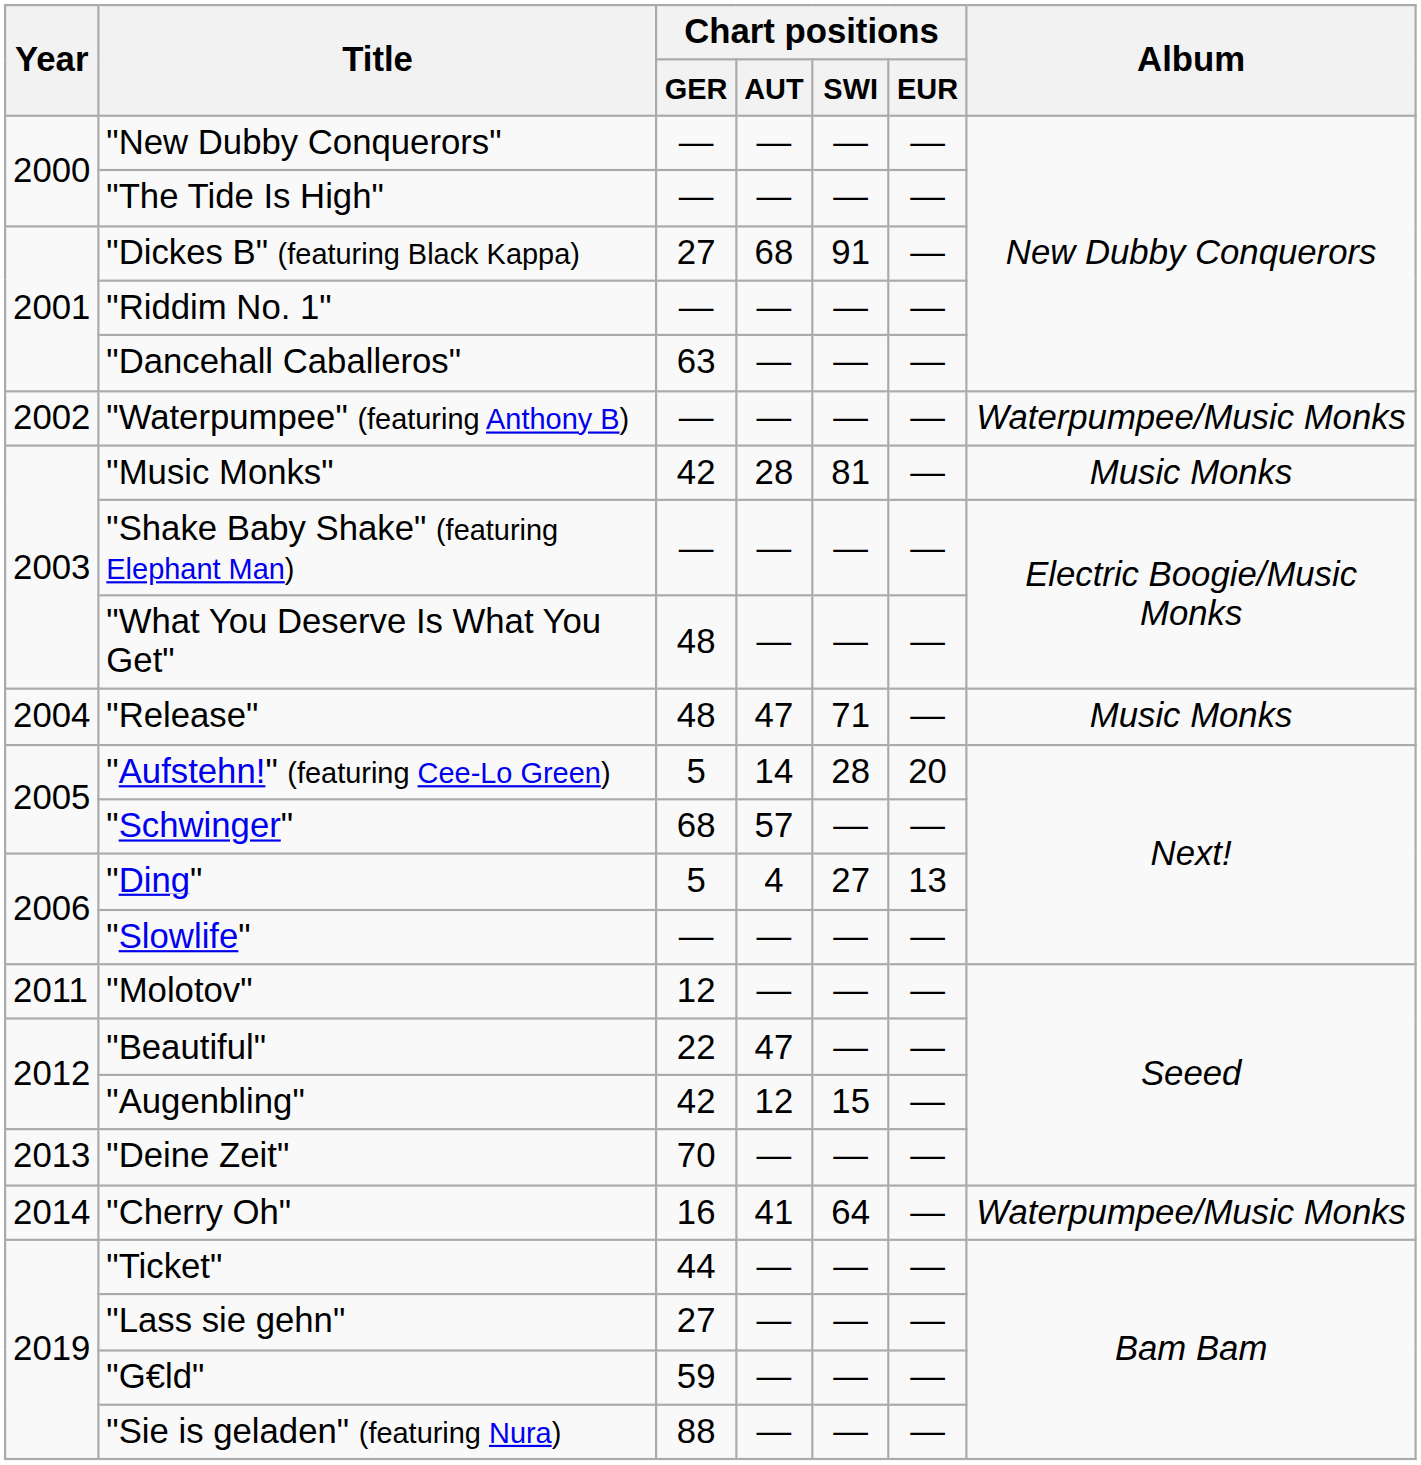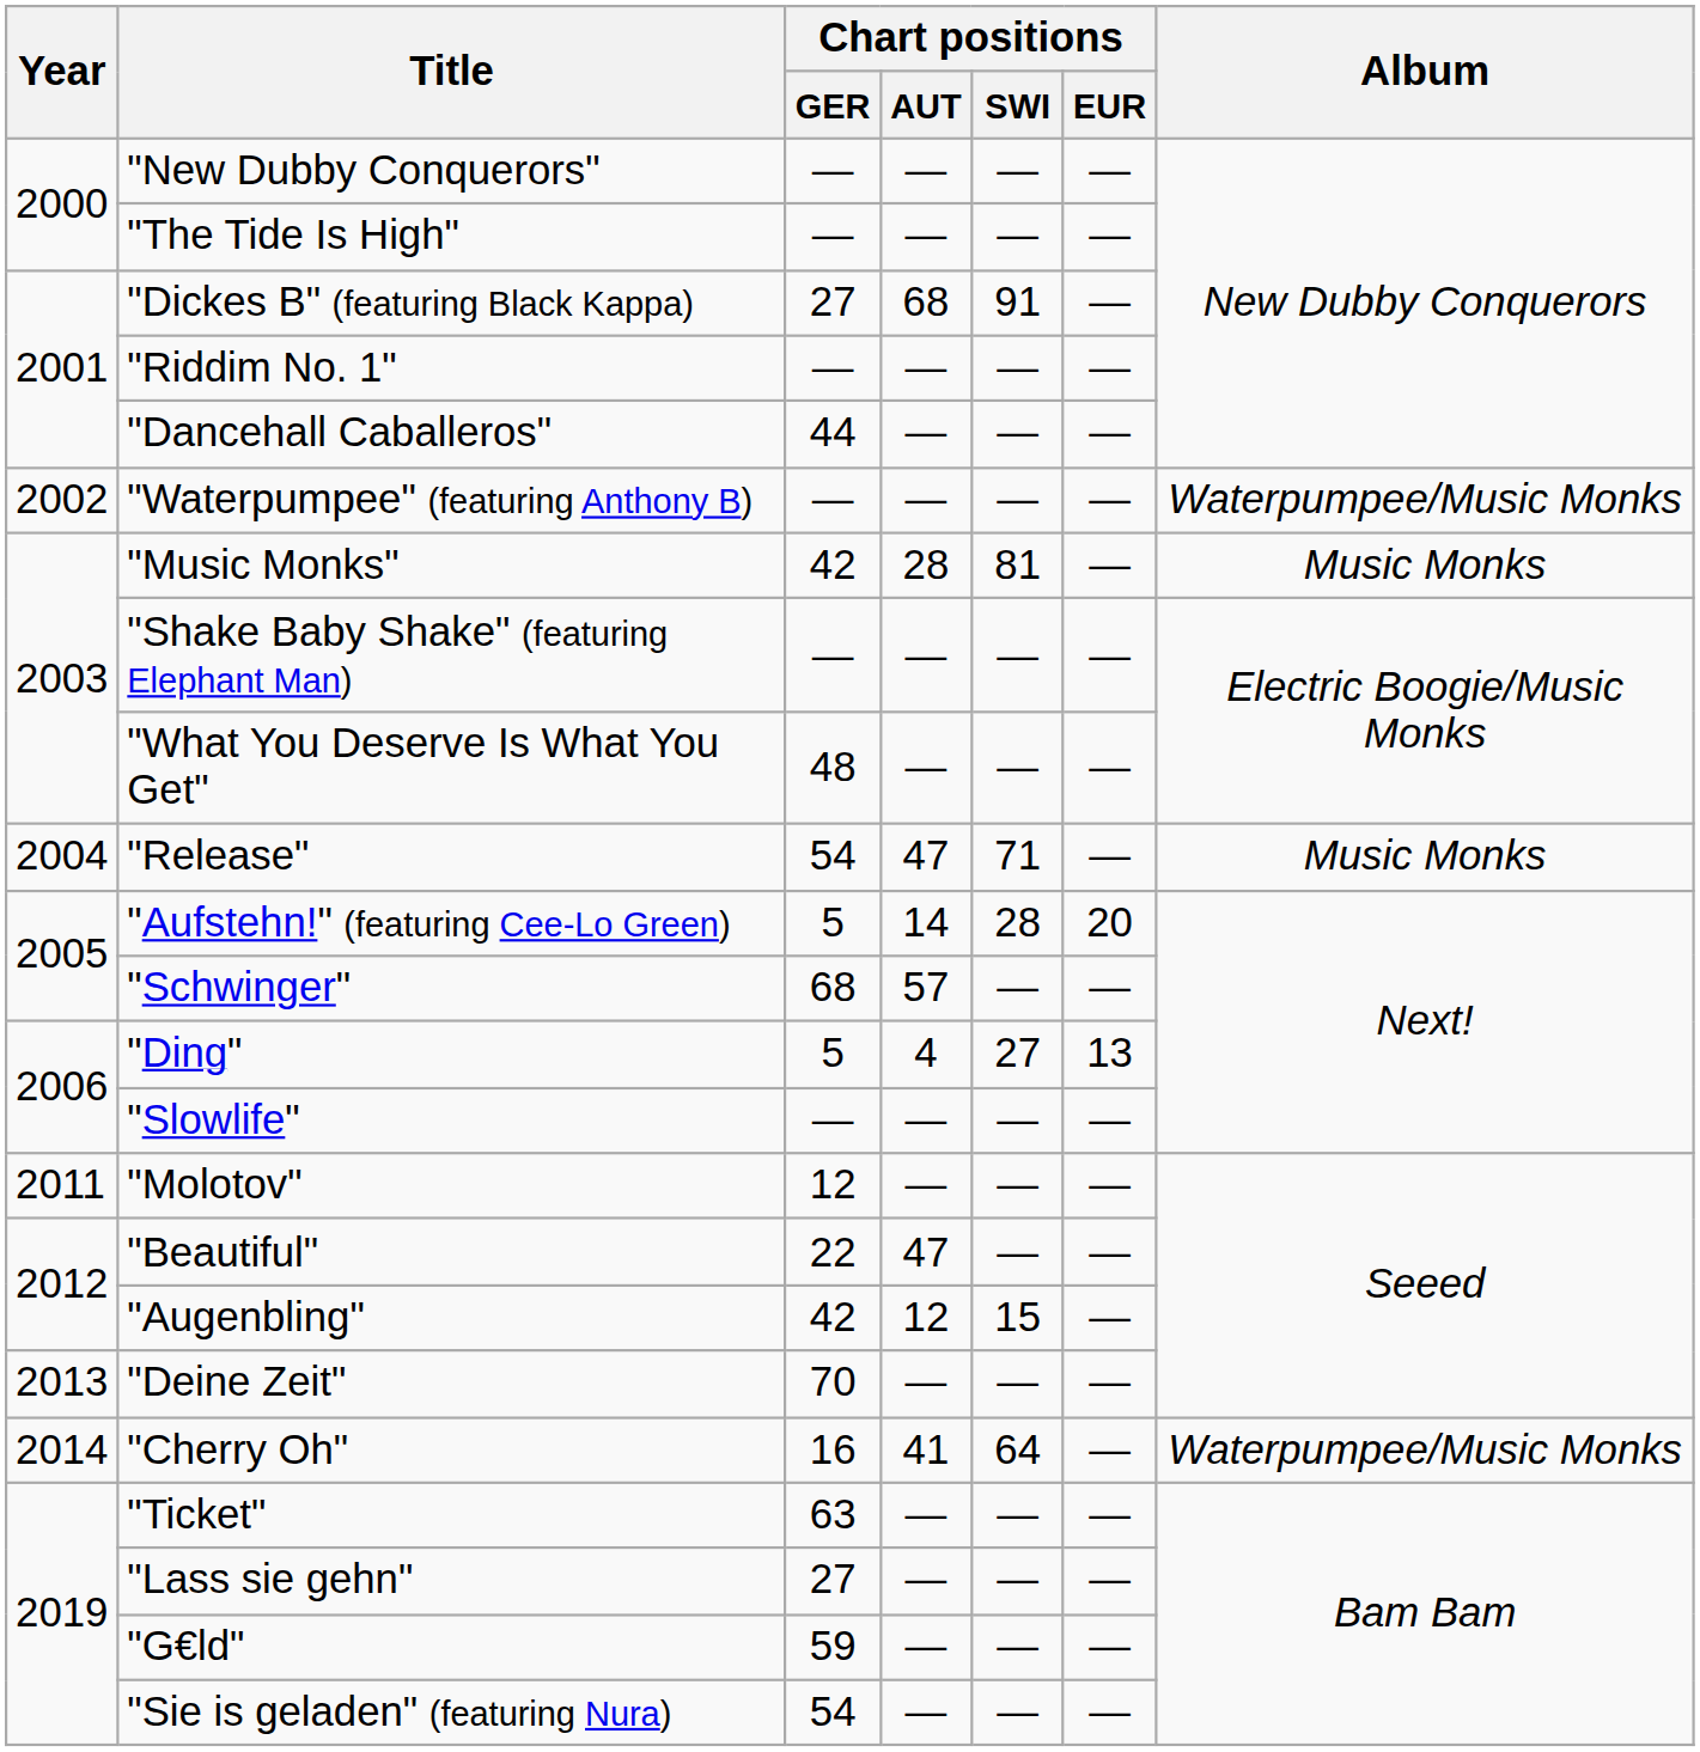"Dancehall Caballeros" | Chart positions / GER: 63 -> 44
"Release" | Chart positions / GER: 48 -> 54
"Ticket" | Chart positions / GER: 44 -> 63
"Sie is geladen" (featuring Nura) | Chart positions / GER: 88 -> 54
